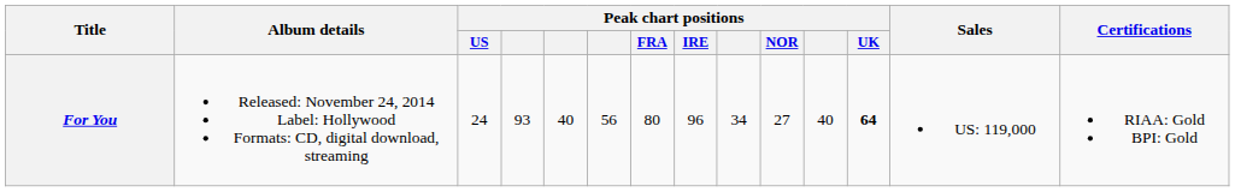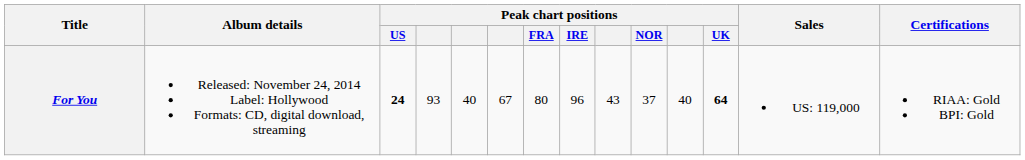For You | Peak chart positions / US: normal -> bold
For You | column 6: 56 -> 67
For You | column 9: 34 -> 43
For You | Peak chart positions / NOR: 27 -> 37
